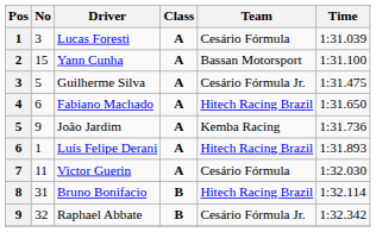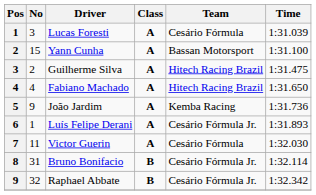Guilherme Silva | No: 5 -> 2
Guilherme Silva | Team: Cesário Fórmula Jr. -> Hitech Racing Brazil
Fabiano Machado | No: 6 -> 4
Luís Felipe Derani | Team: Hitech Racing Brazil -> Cesário Fórmula Jr.
Bruno Bonifacio | Team: Hitech Racing Brazil -> Cesário Fórmula Jr.
